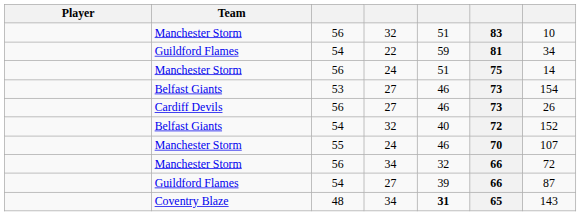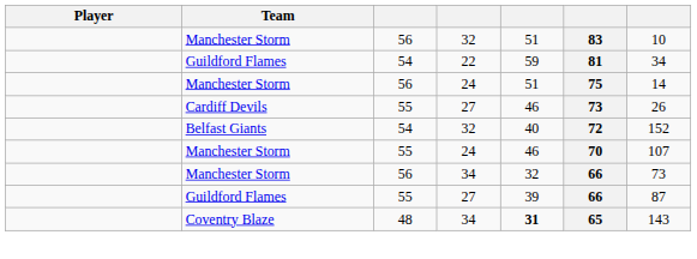- row: Belfast Giants | 53 | 27 | 46 | 73 | 154
Cardiff Devils | column 3: 56 -> 55
Manchester Storm / 34 | column 7: 72 -> 73
Guildford Flames / 27 | column 3: 54 -> 55
